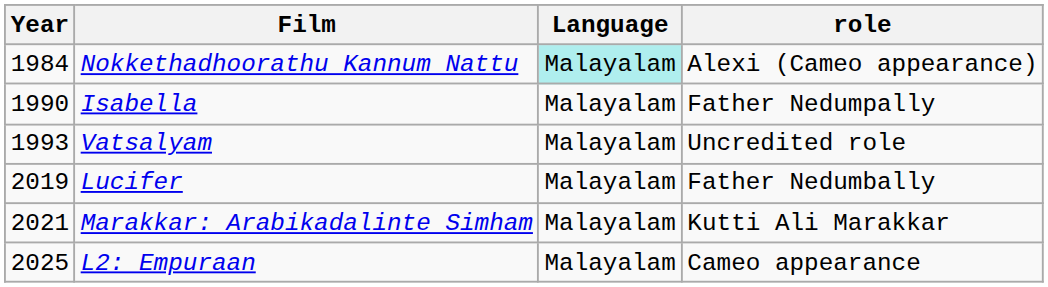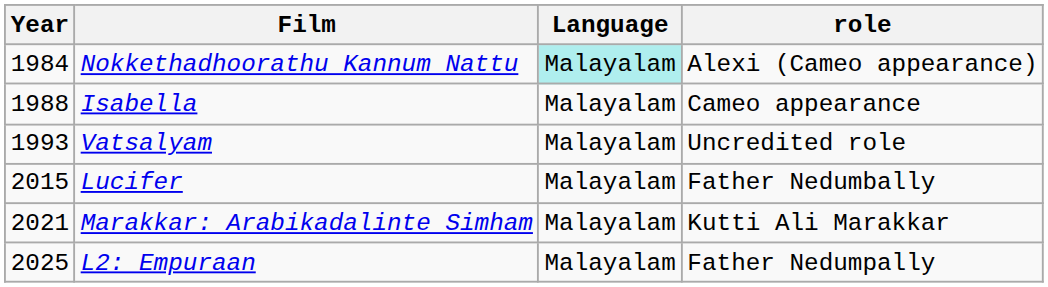Isabella | Year: 1990 -> 1988
Isabella | role: Father Nedumpally -> Cameo appearance
Lucifer | Year: 2019 -> 2015
L2: Empuraan | role: Cameo appearance -> Father Nedumpally
